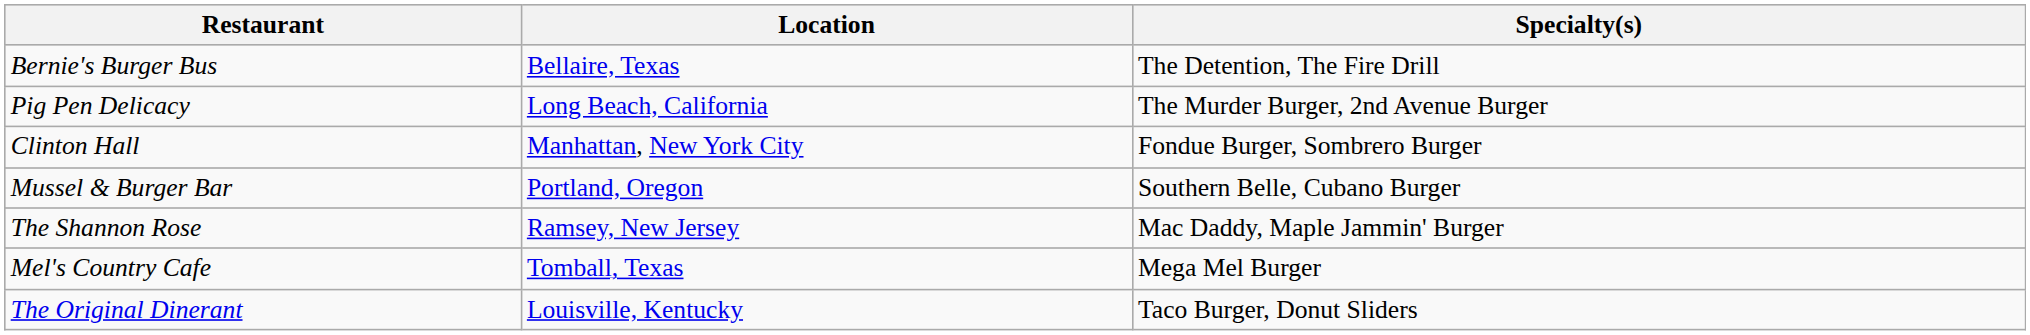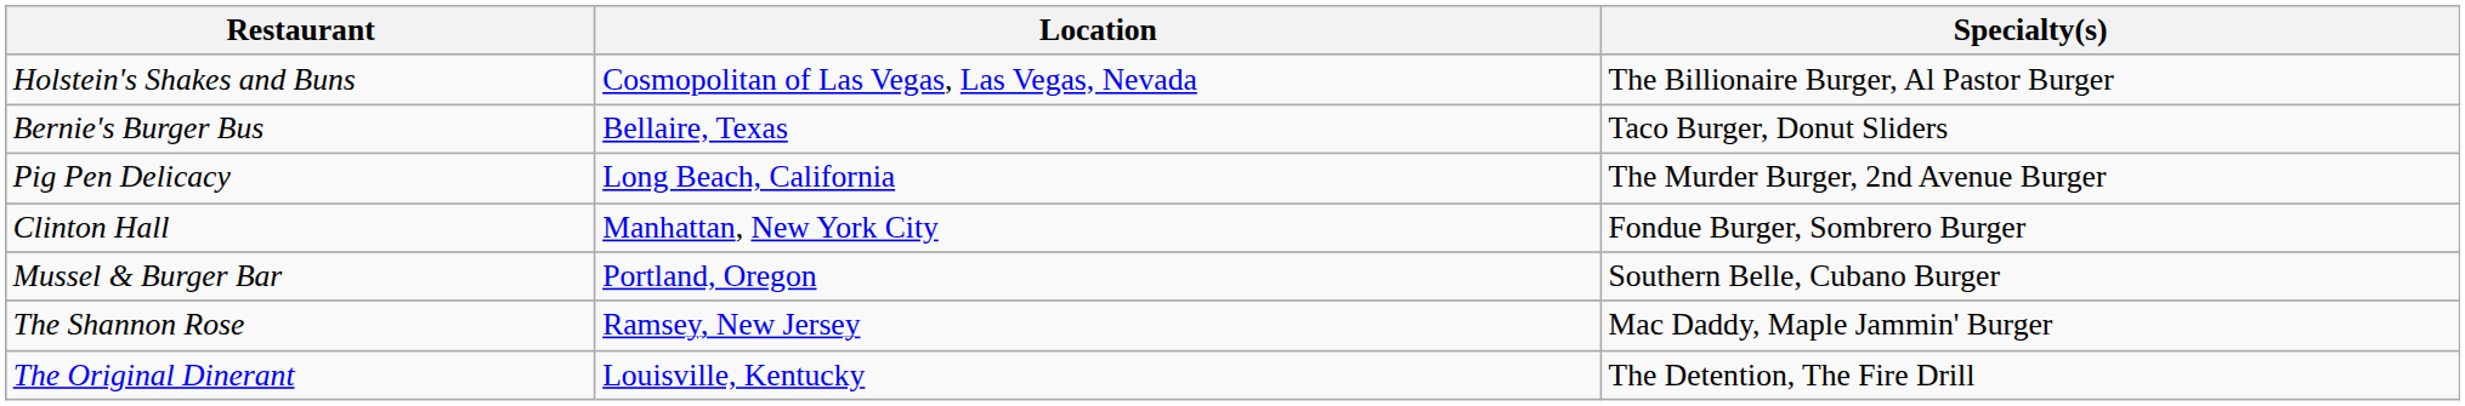+ row: Holstein's Shakes and Buns | Cosmopolitan of Las Vegas, Las Vegas, Nevada | The Billionaire Burger, Al Pastor Burger
Bernie's Burger Bus | Specialty(s): The Detention, The Fire Drill -> Taco Burger, Donut Sliders
- row: Mel's Country Cafe | Tomball, Texas | Mega Mel Burger
The Original Dinerant | Specialty(s): Taco Burger, Donut Sliders -> The Detention, The Fire Drill
